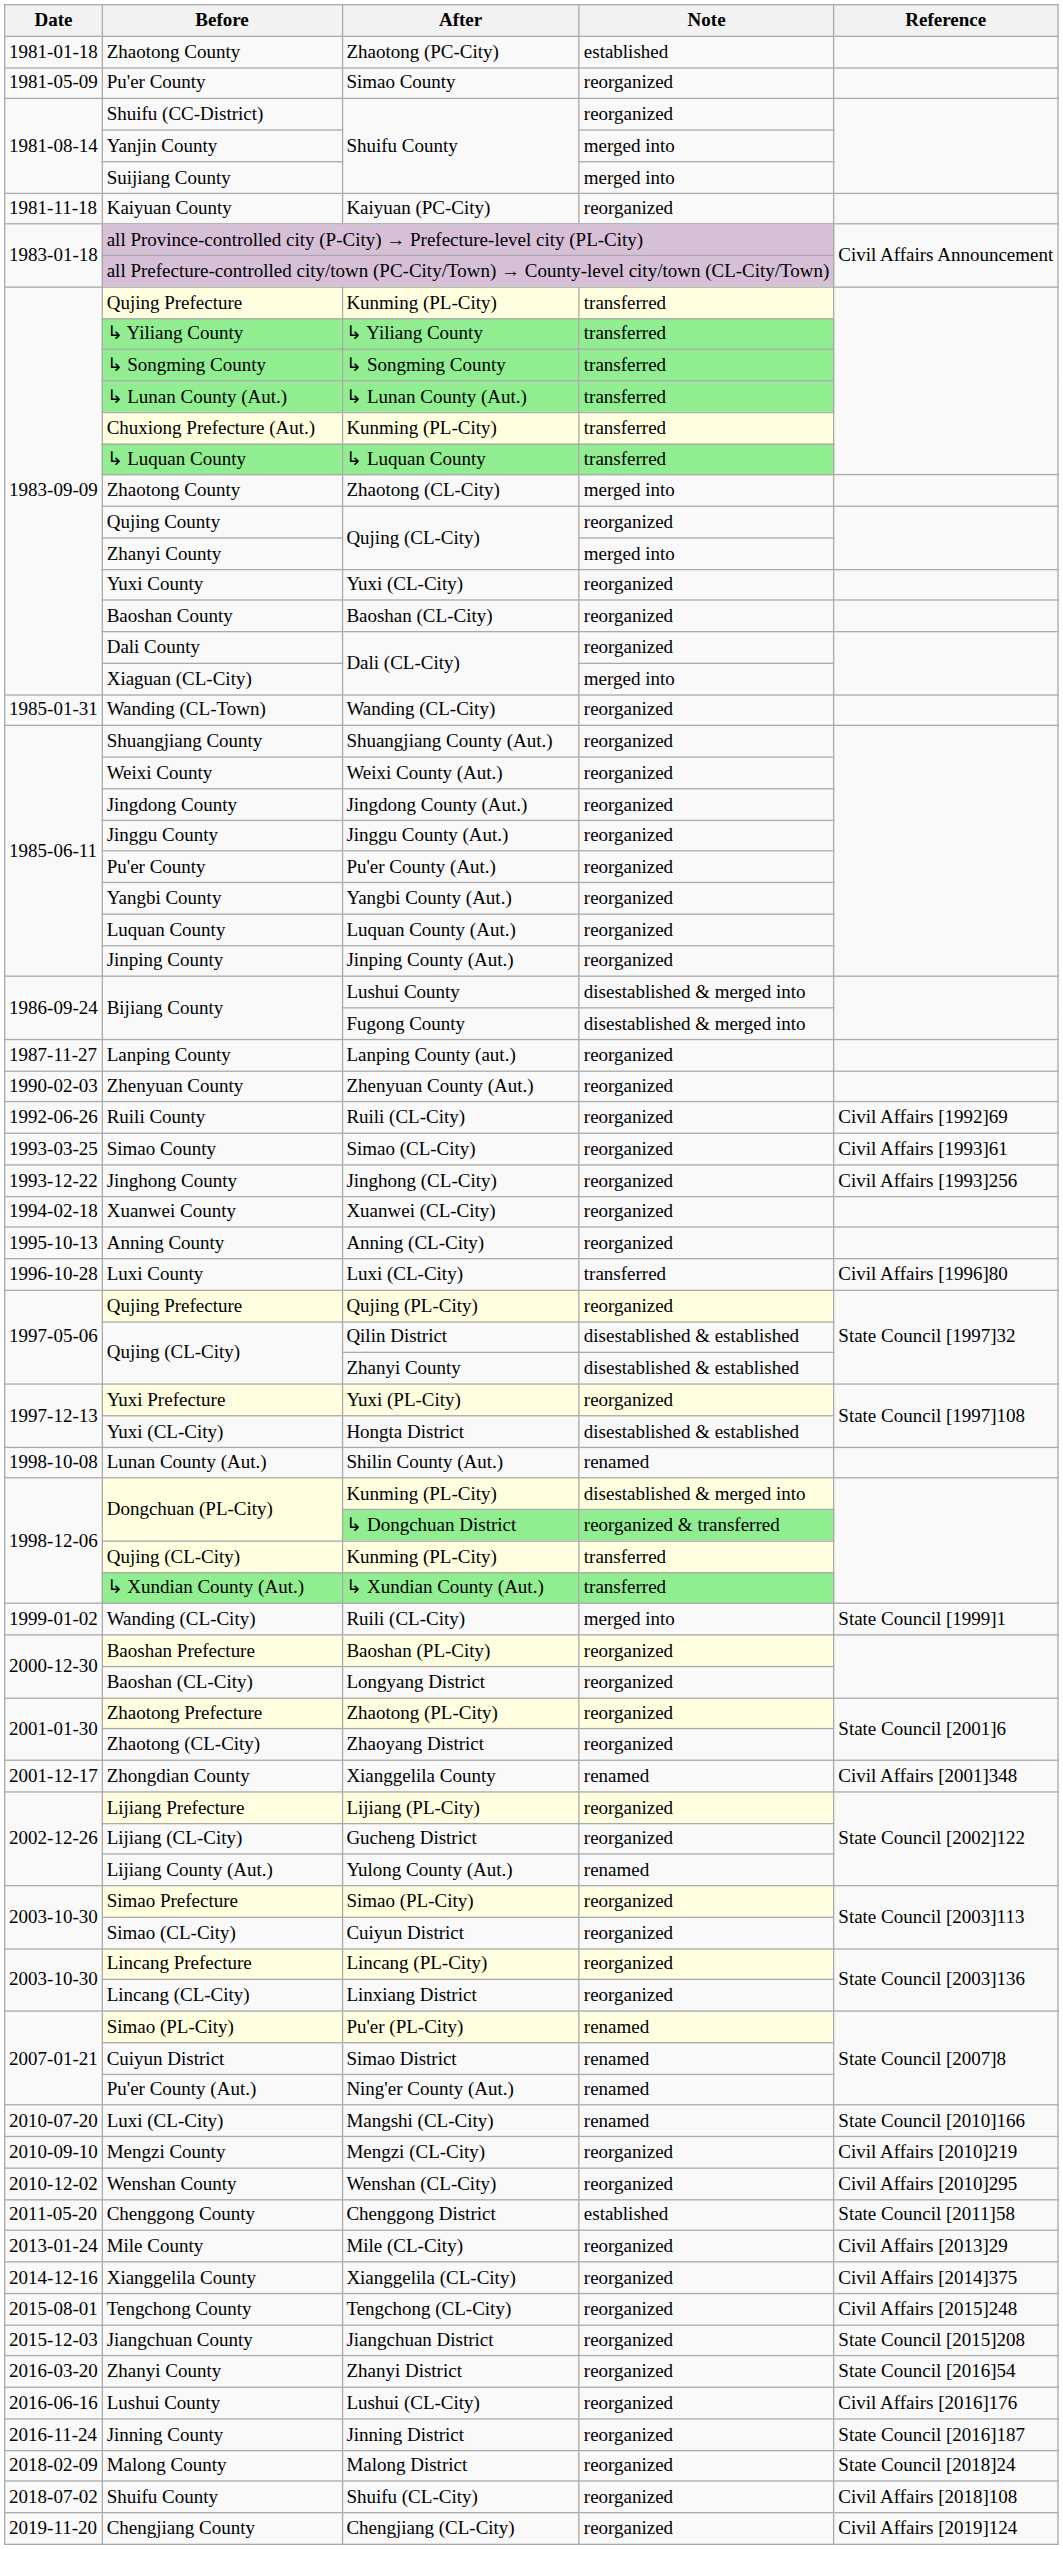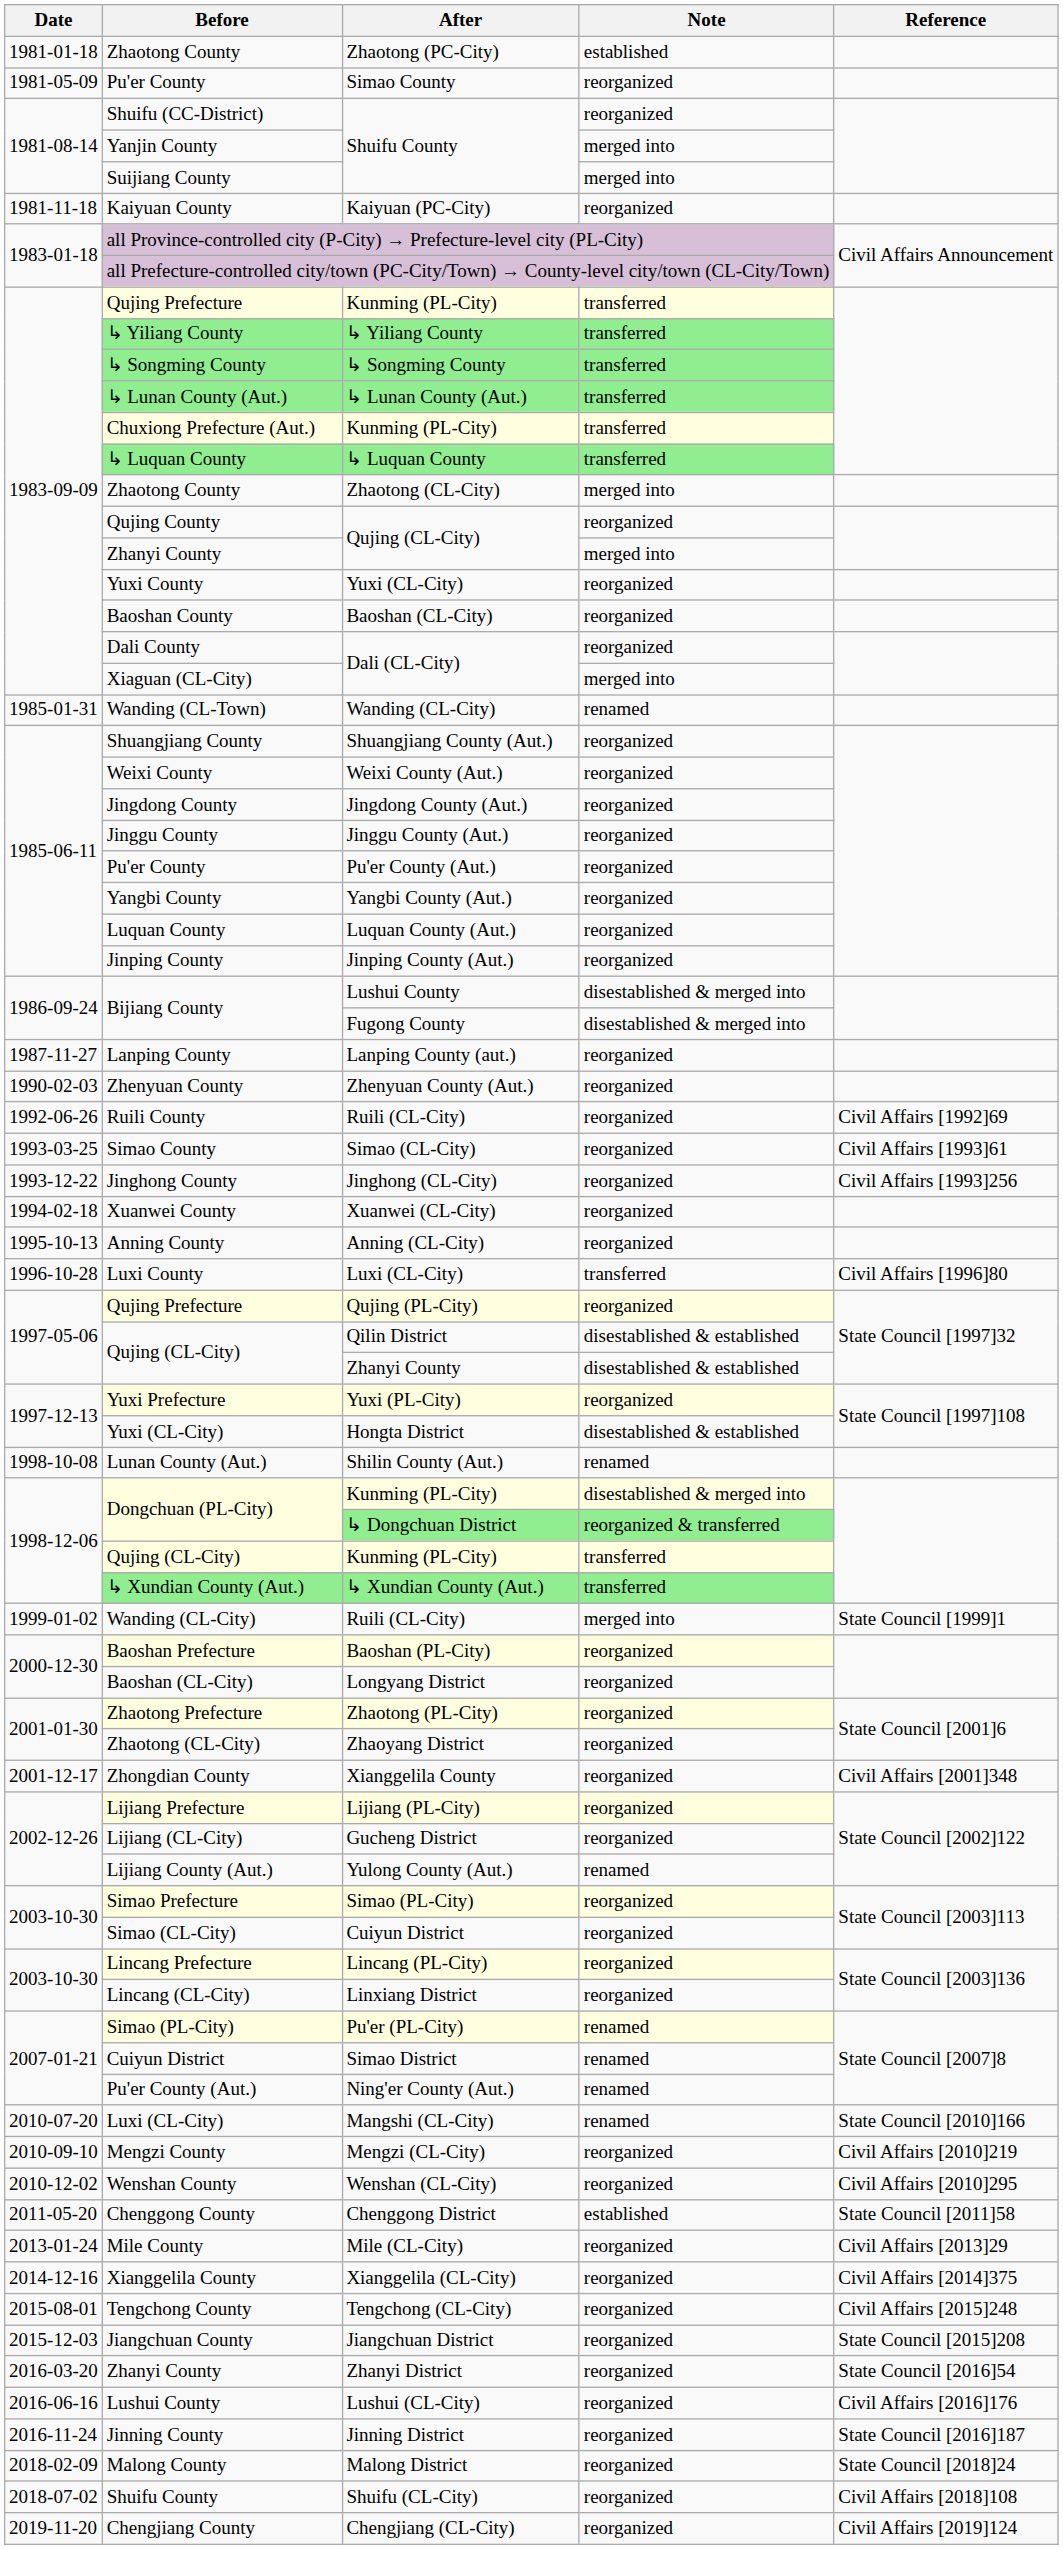Wanding (CL-Town) | Note: reorganized -> renamed
Zhongdian County | Note: renamed -> reorganized
